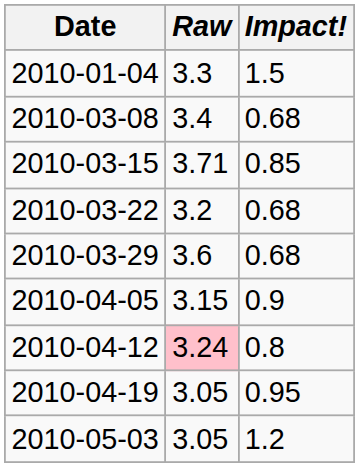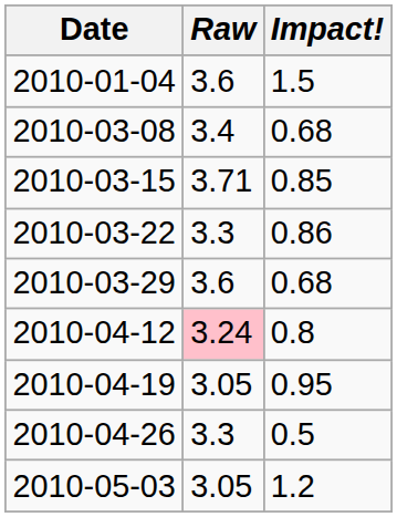2010-01-04 | Raw: 3.3 -> 3.6
2010-03-22 | Raw: 3.2 -> 3.3
2010-03-22 | Impact!: 0.68 -> 0.86
- row: 2010-04-05 | 3.15 | 0.9
+ row: 2010-04-26 | 3.3 | 0.5
